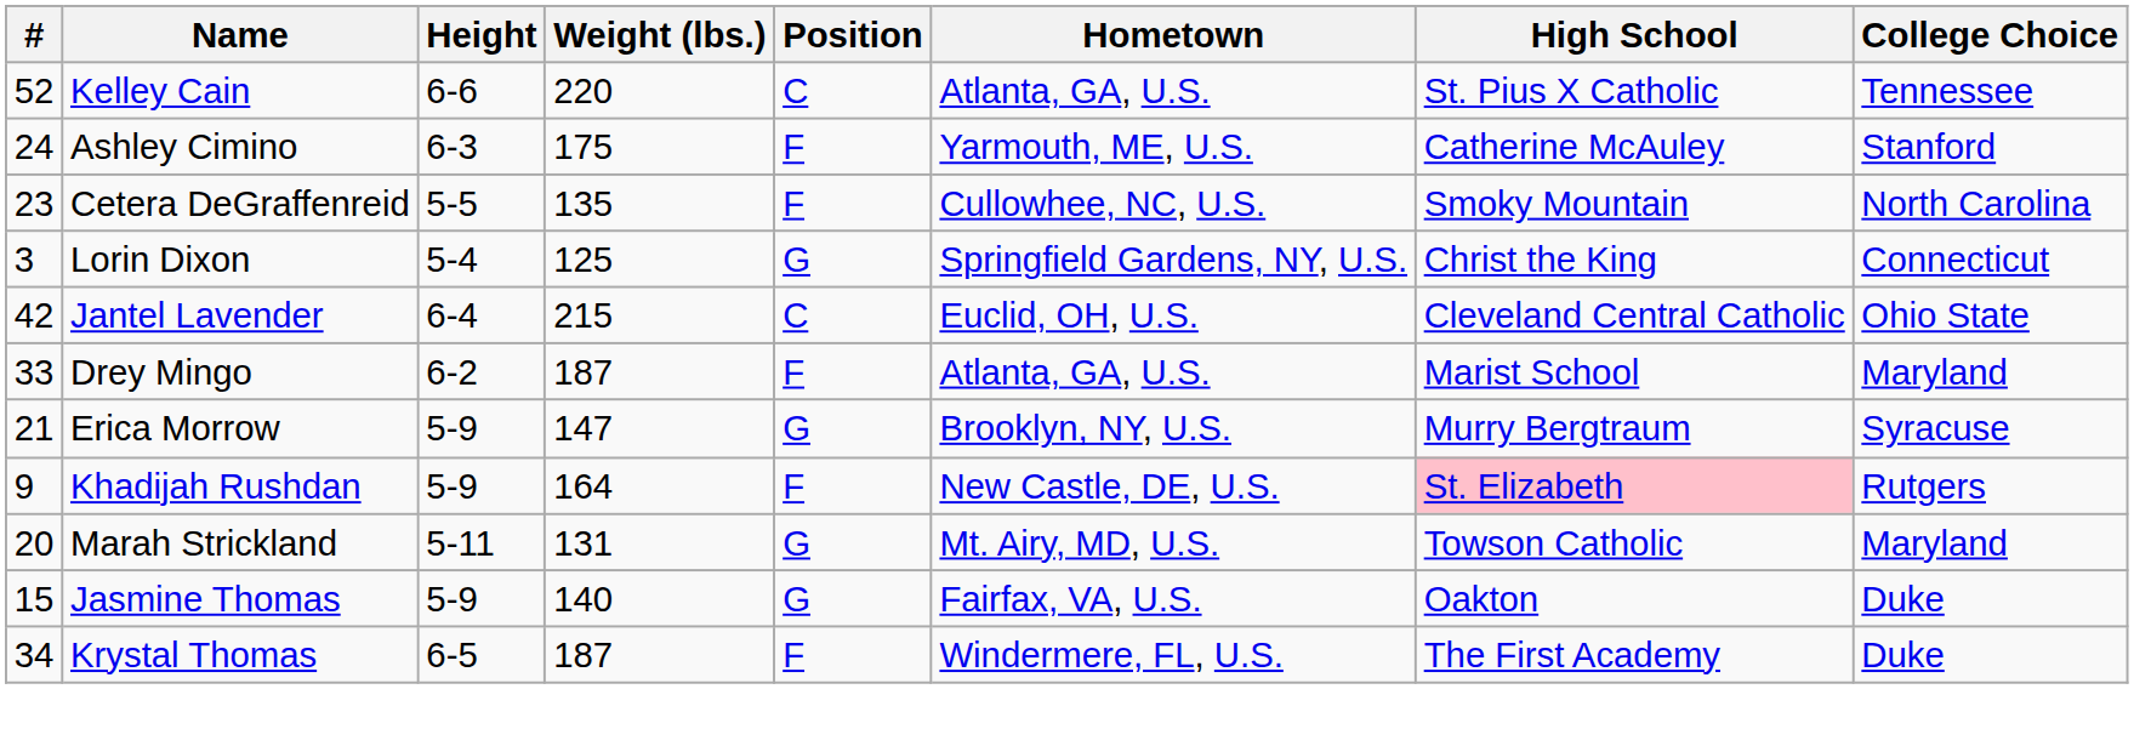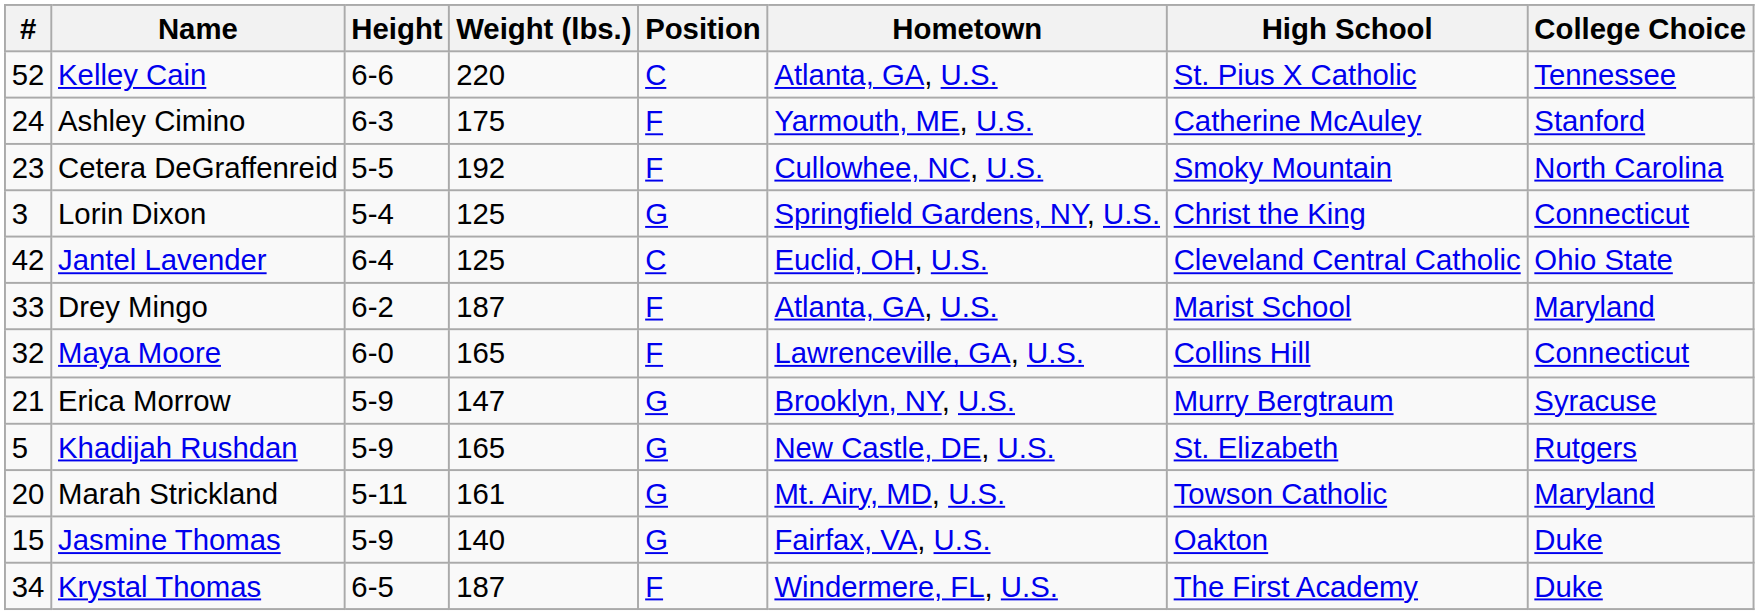Cetera DeGraffenreid | Weight (lbs.): 135 -> 192
Jantel Lavender | Weight (lbs.): 215 -> 125
+ row: 32 | Maya Moore | 6-0 | 165 | F | Lawrenceville, GA, U.S. | Collins Hill | Connecticut
Khadijah Rushdan | #: 9 -> 5
Khadijah Rushdan | Weight (lbs.): 164 -> 165
Khadijah Rushdan | Position: F -> G
Khadijah Rushdan | High School: pink background -> no background
Marah Strickland | Weight (lbs.): 131 -> 161
